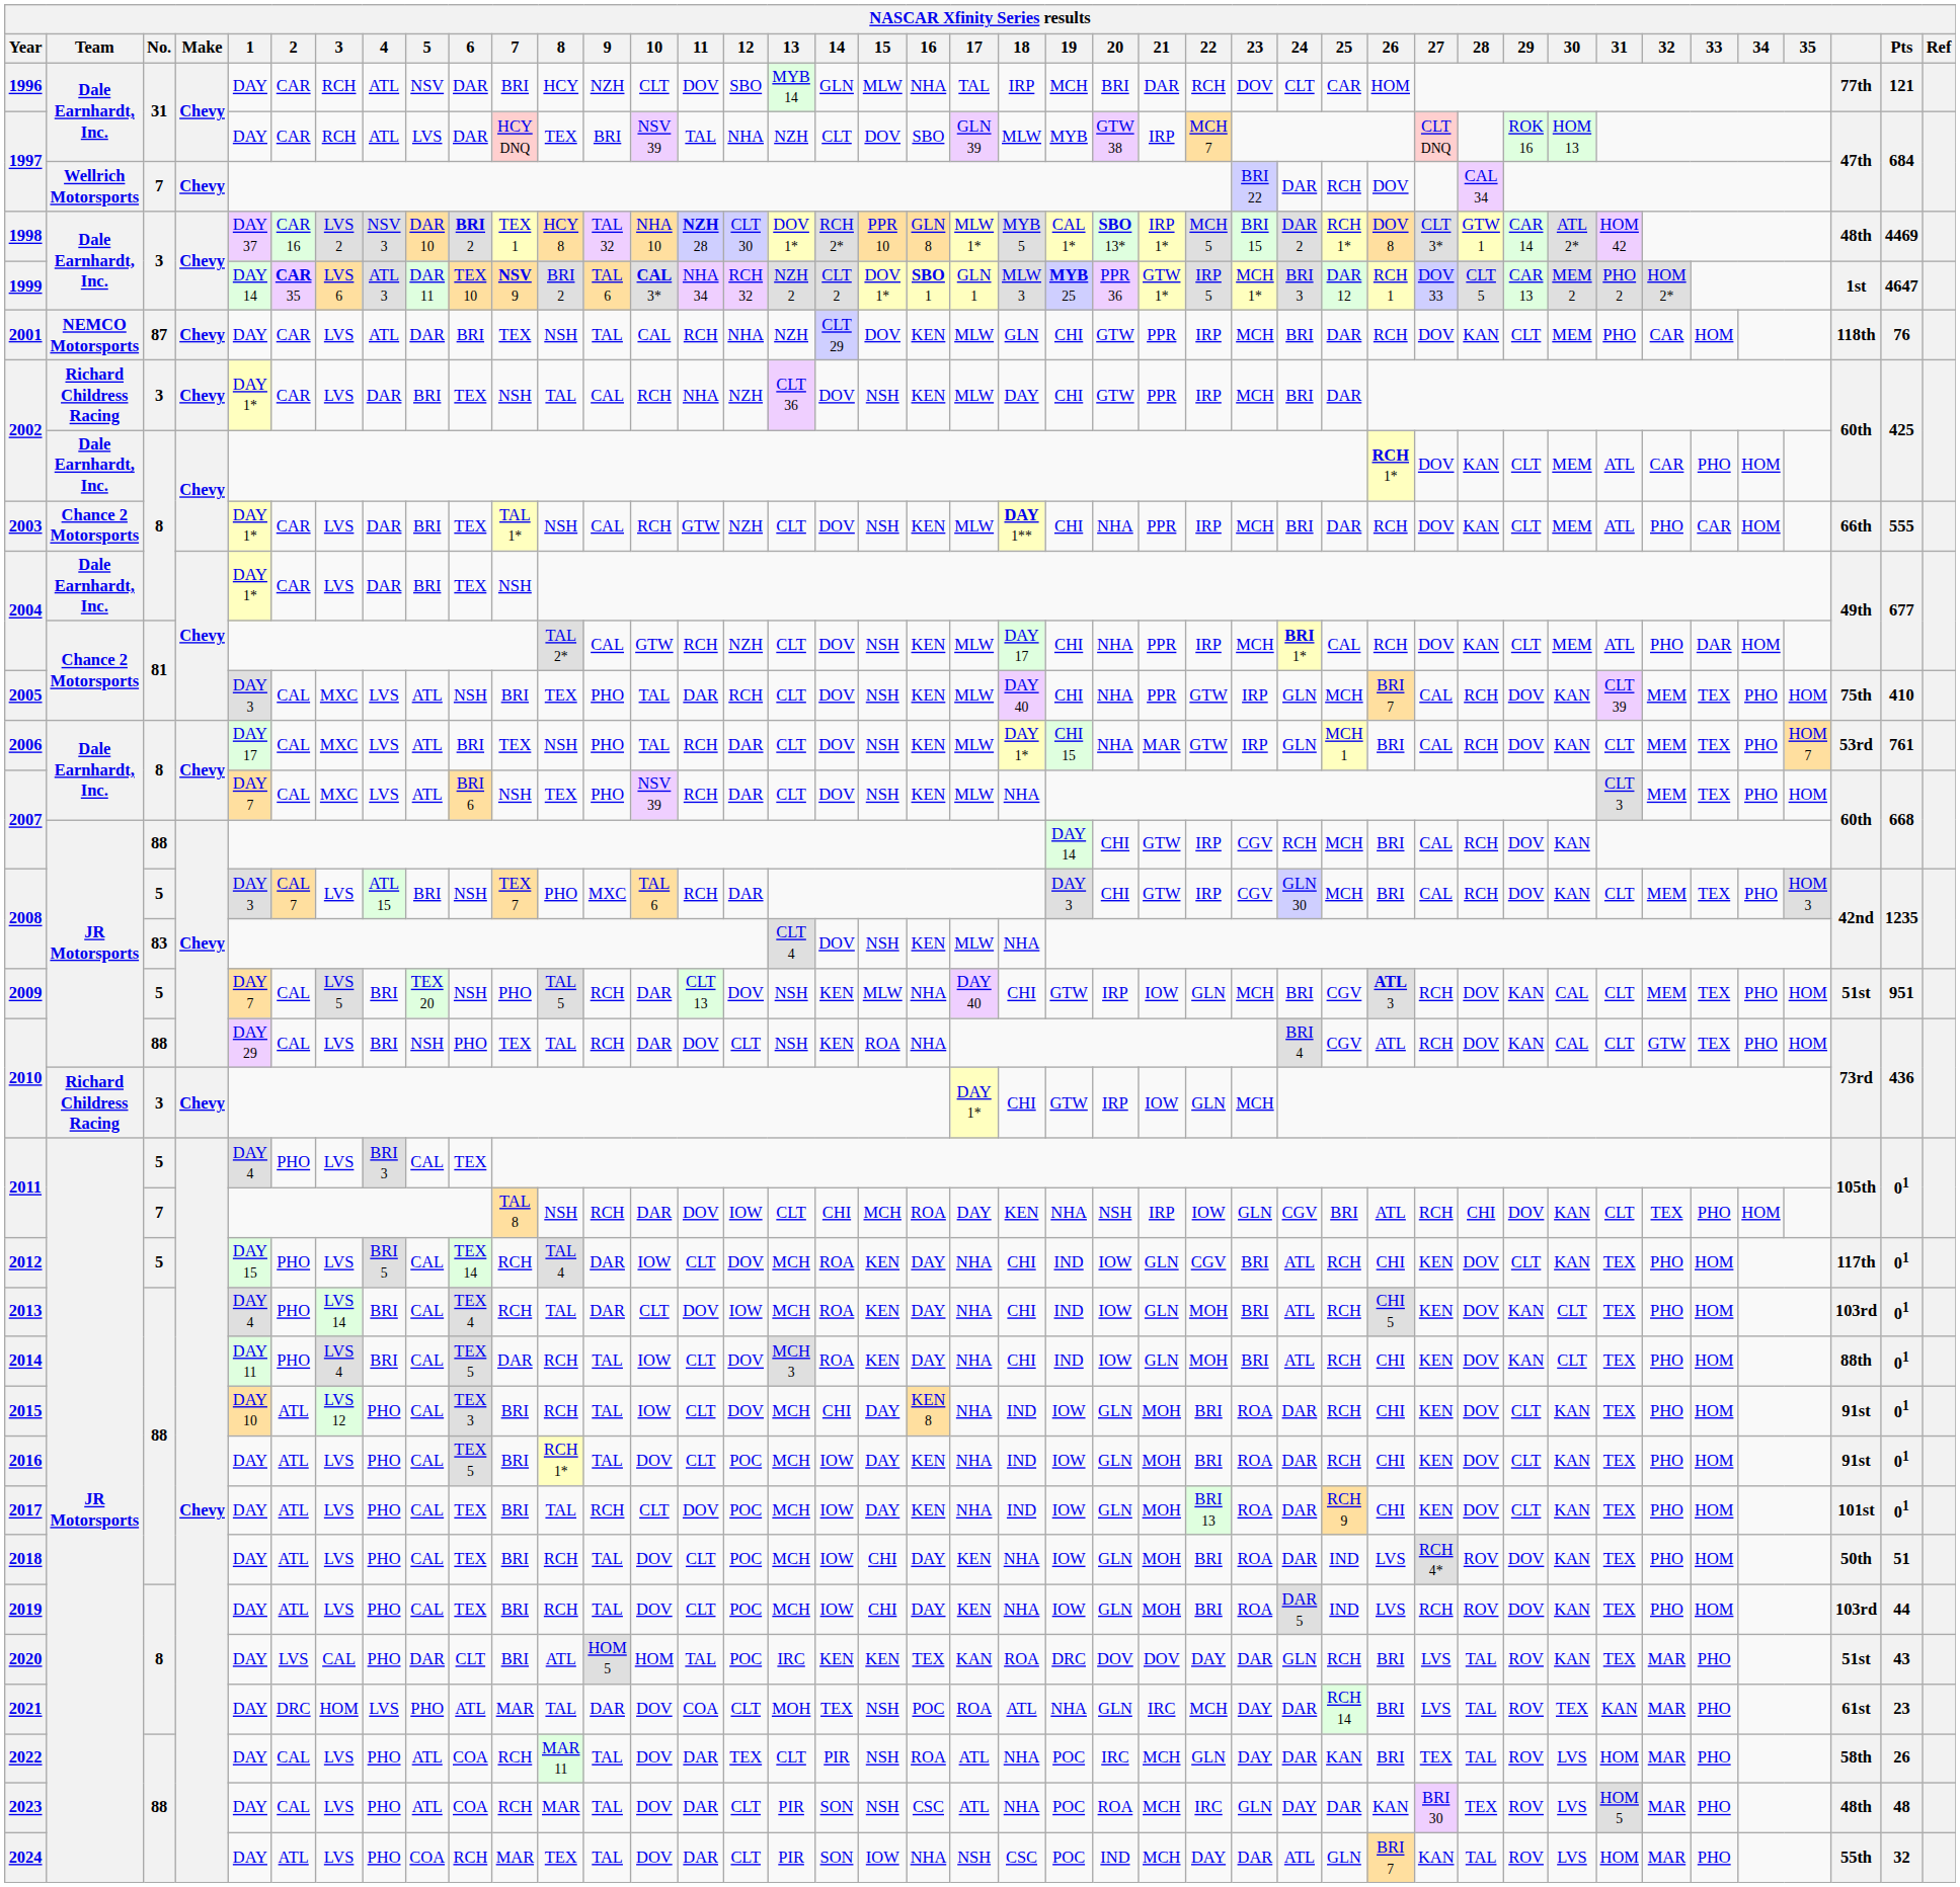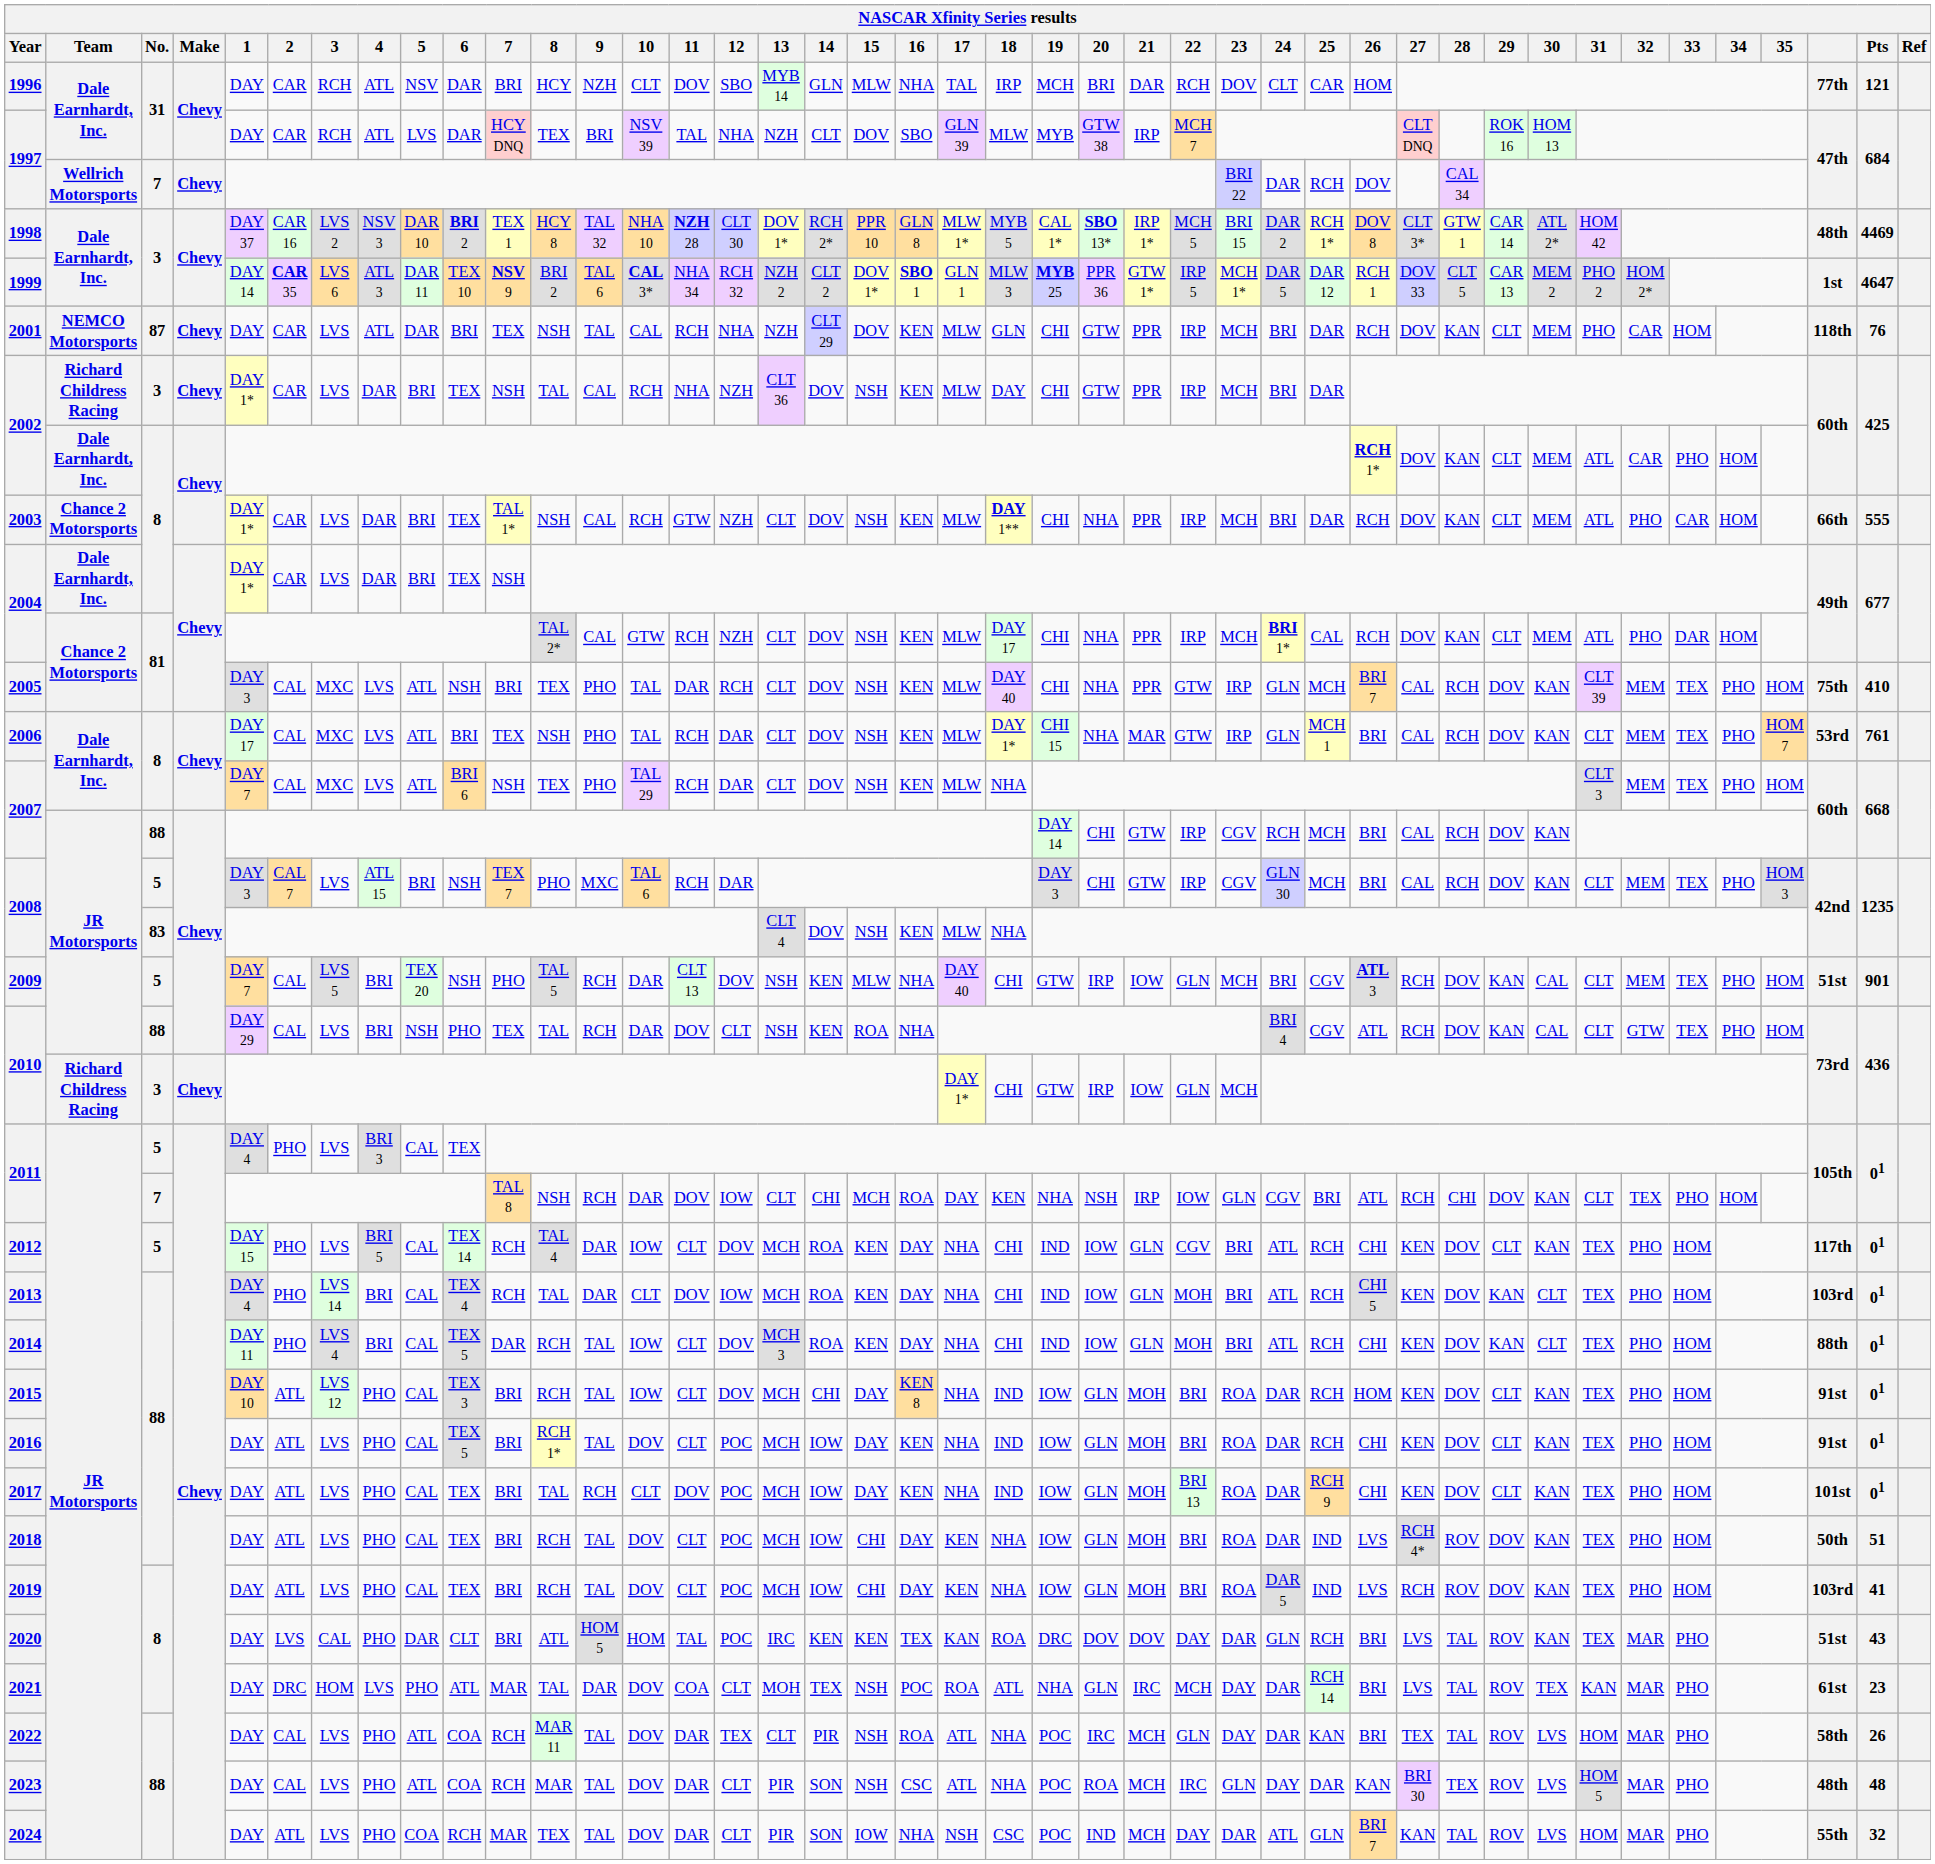1999 | 24: BRI 3 -> DAR 5
2007 / 8 | 10: NSV 39 -> TAL 29
2009 | Pts: 951 -> 901
2015 | 26: CHI -> HOM
2019 | Pts: 44 -> 41
